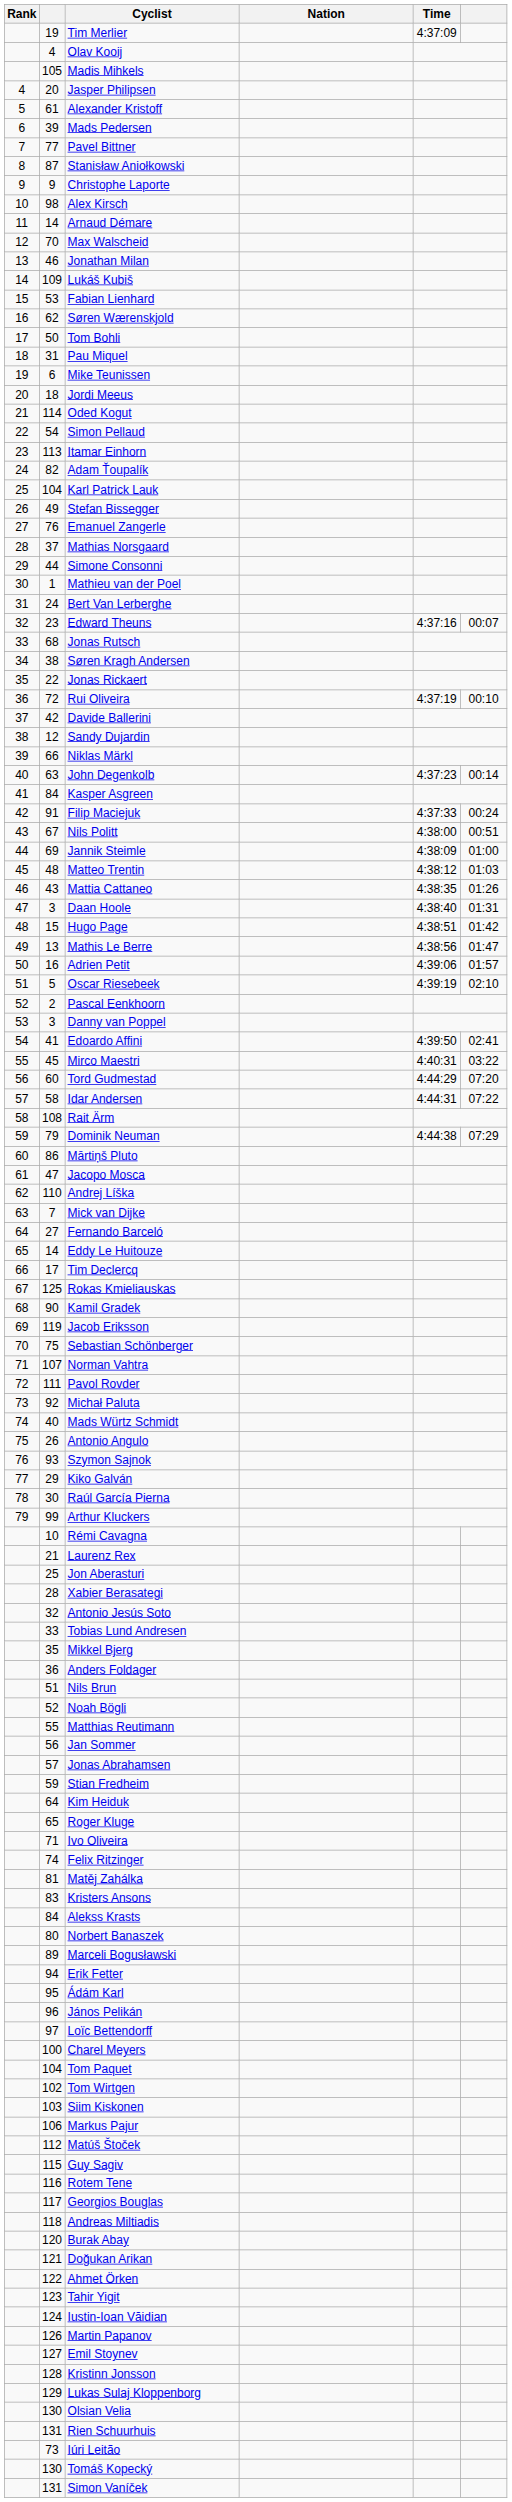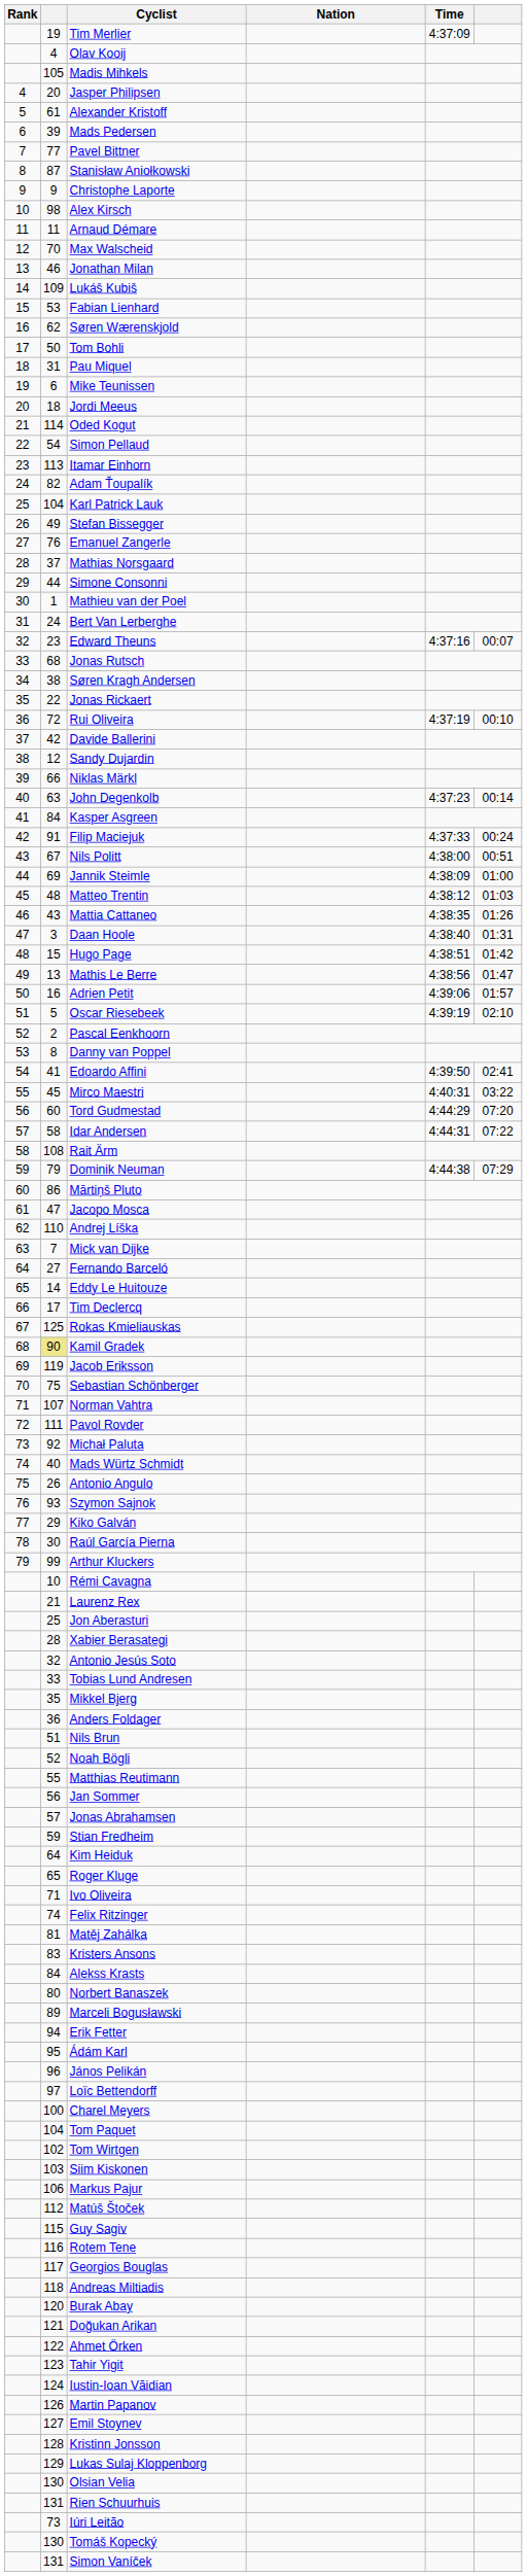Arnaud Démare | column 2: 14 -> 11
Danny van Poppel | column 2: 3 -> 8
Kamil Gradek | column 2: no background -> khaki background
